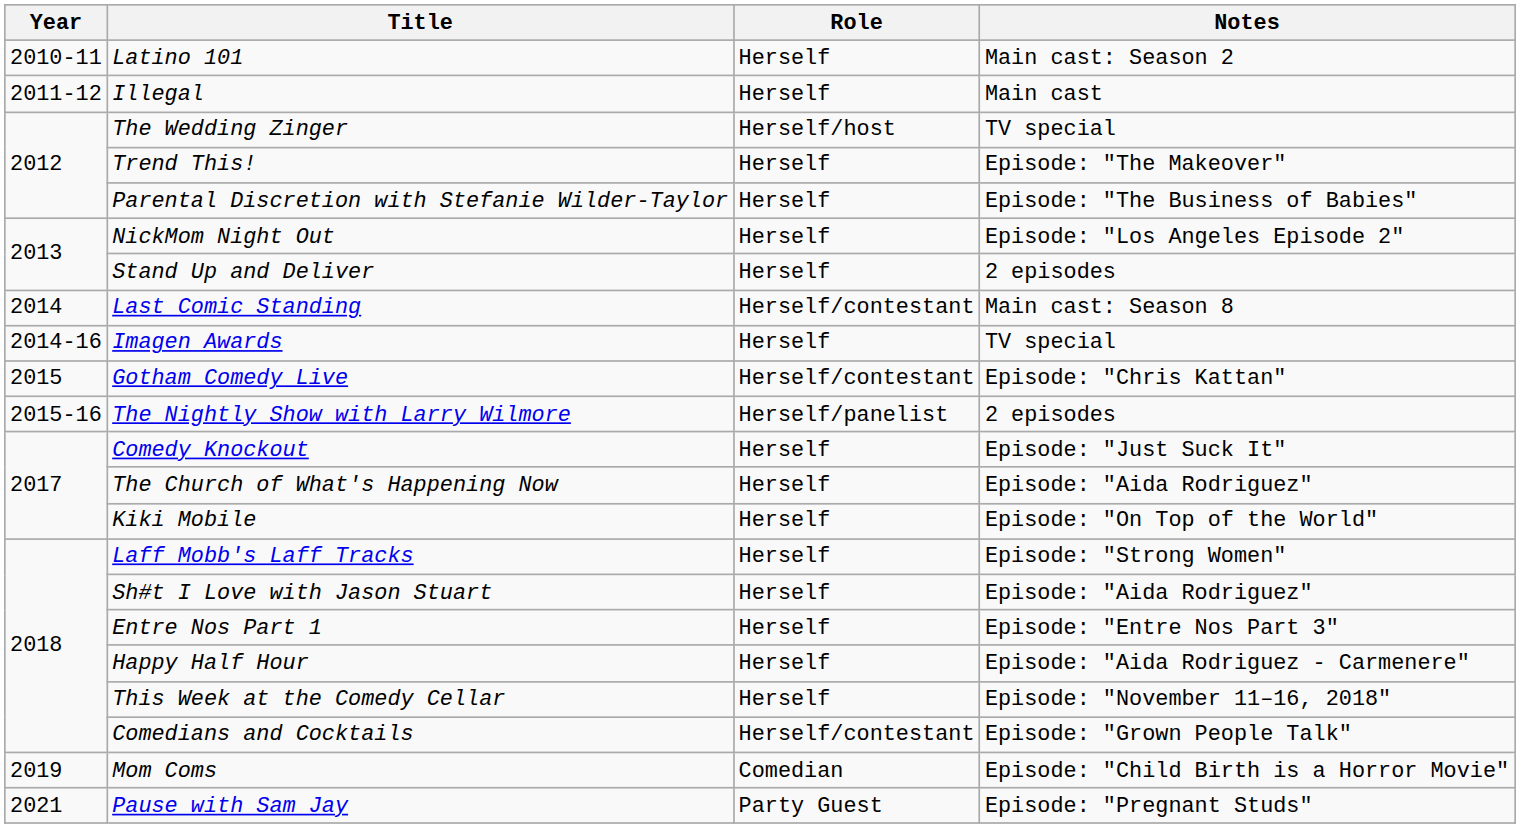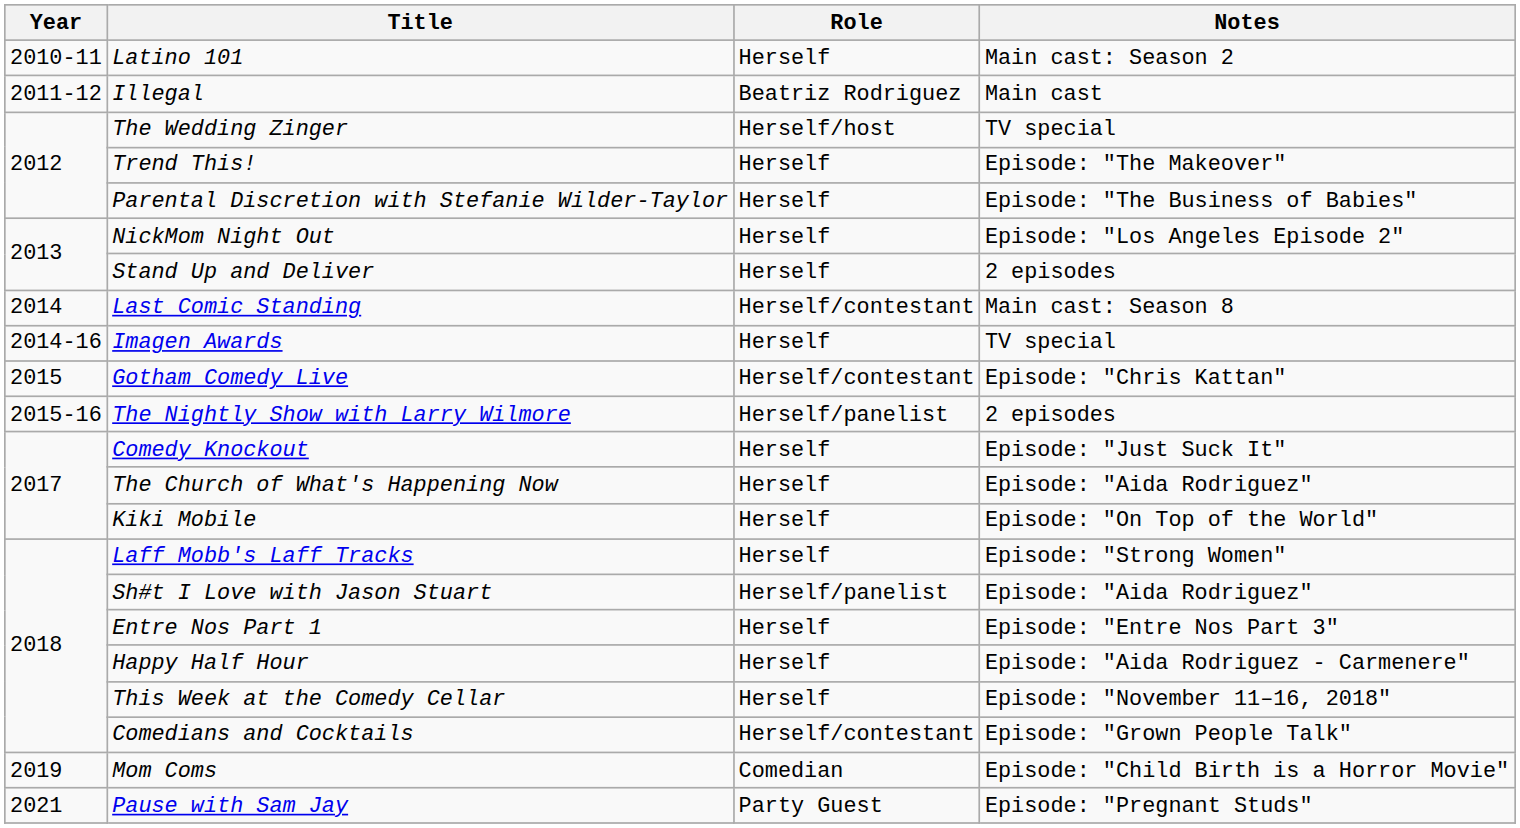Illegal | Role: Herself -> Beatriz Rodriguez
Sh#t I Love with Jason Stuart | Role: Herself -> Herself/panelist
